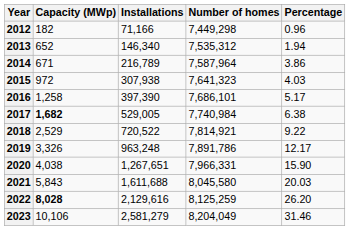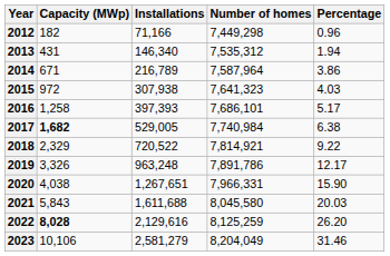2013 | Capacity (MWp): 652 -> 431
2016 | Installations: 397,390 -> 397,393
2018 | Capacity (MWp): 2,529 -> 2,329
